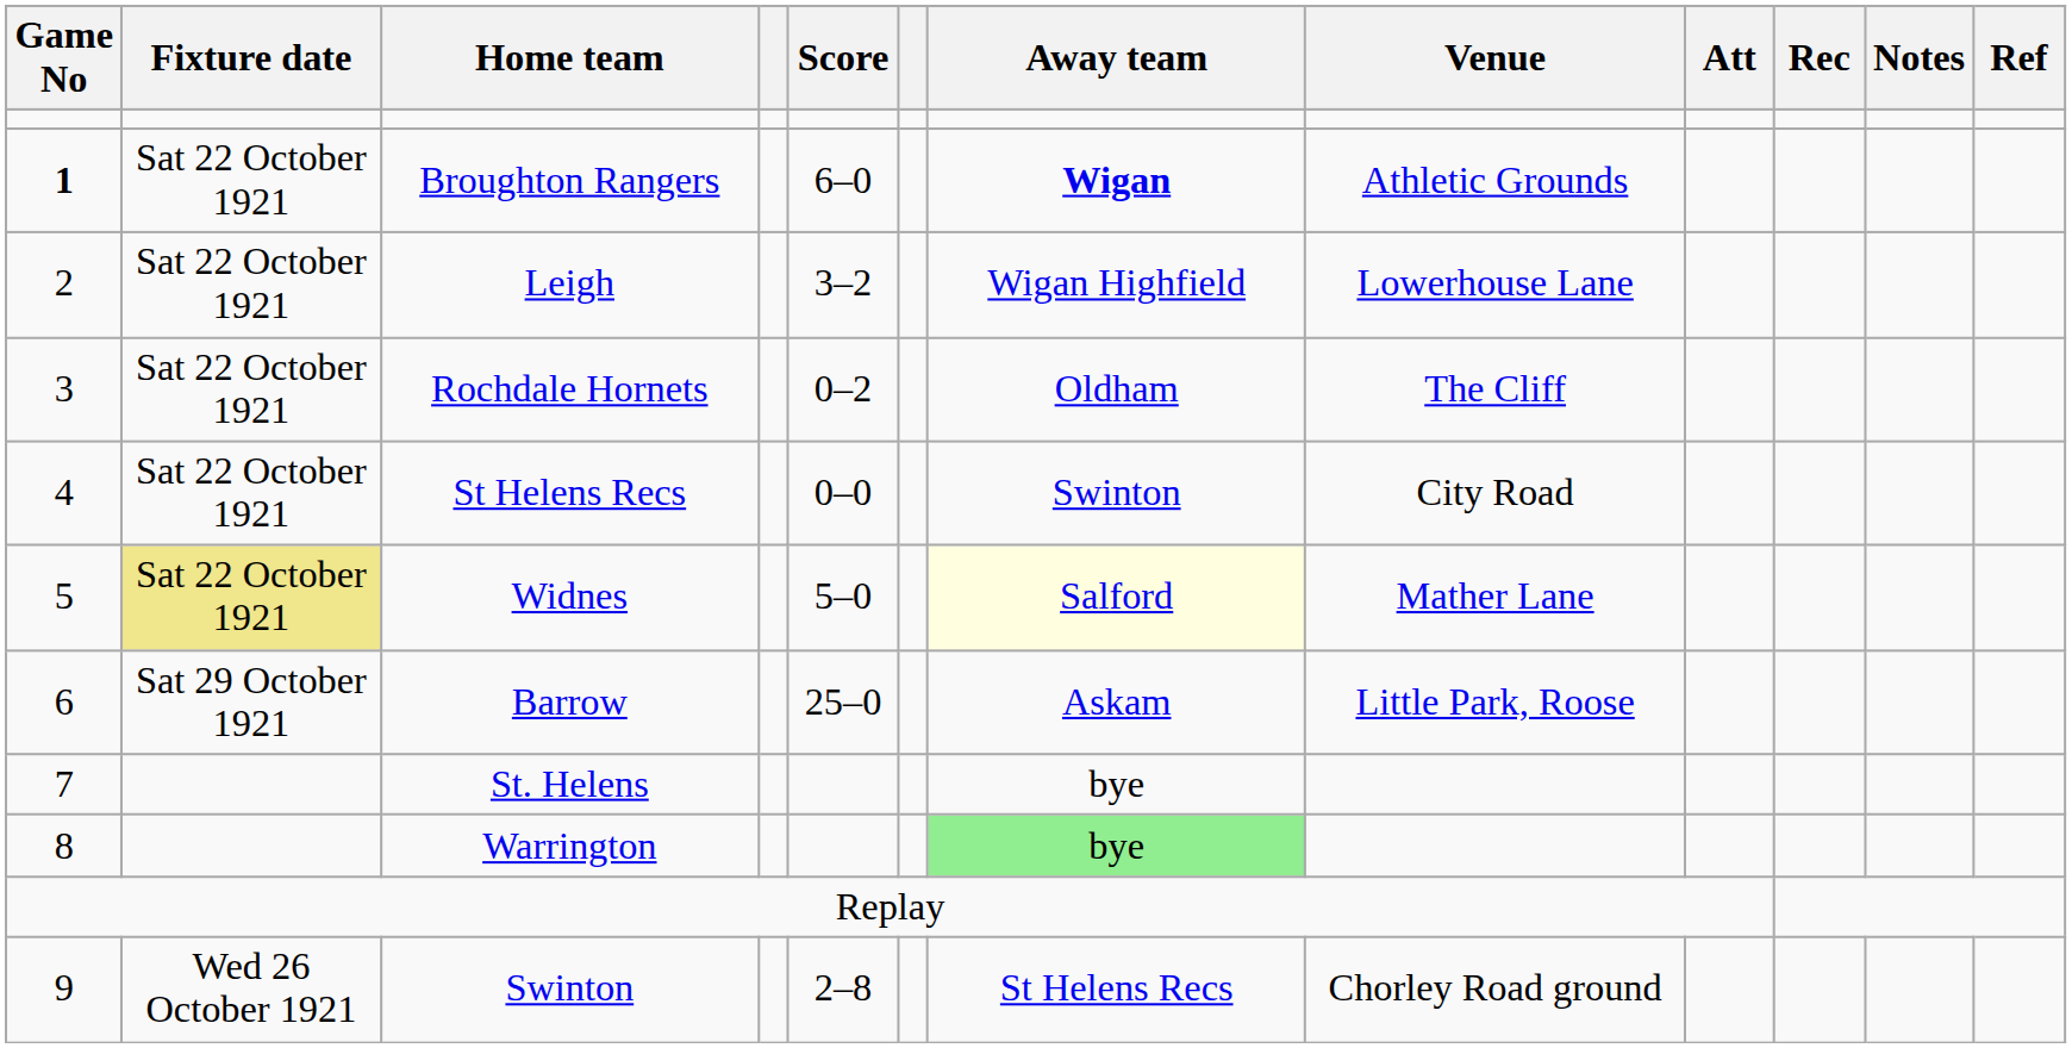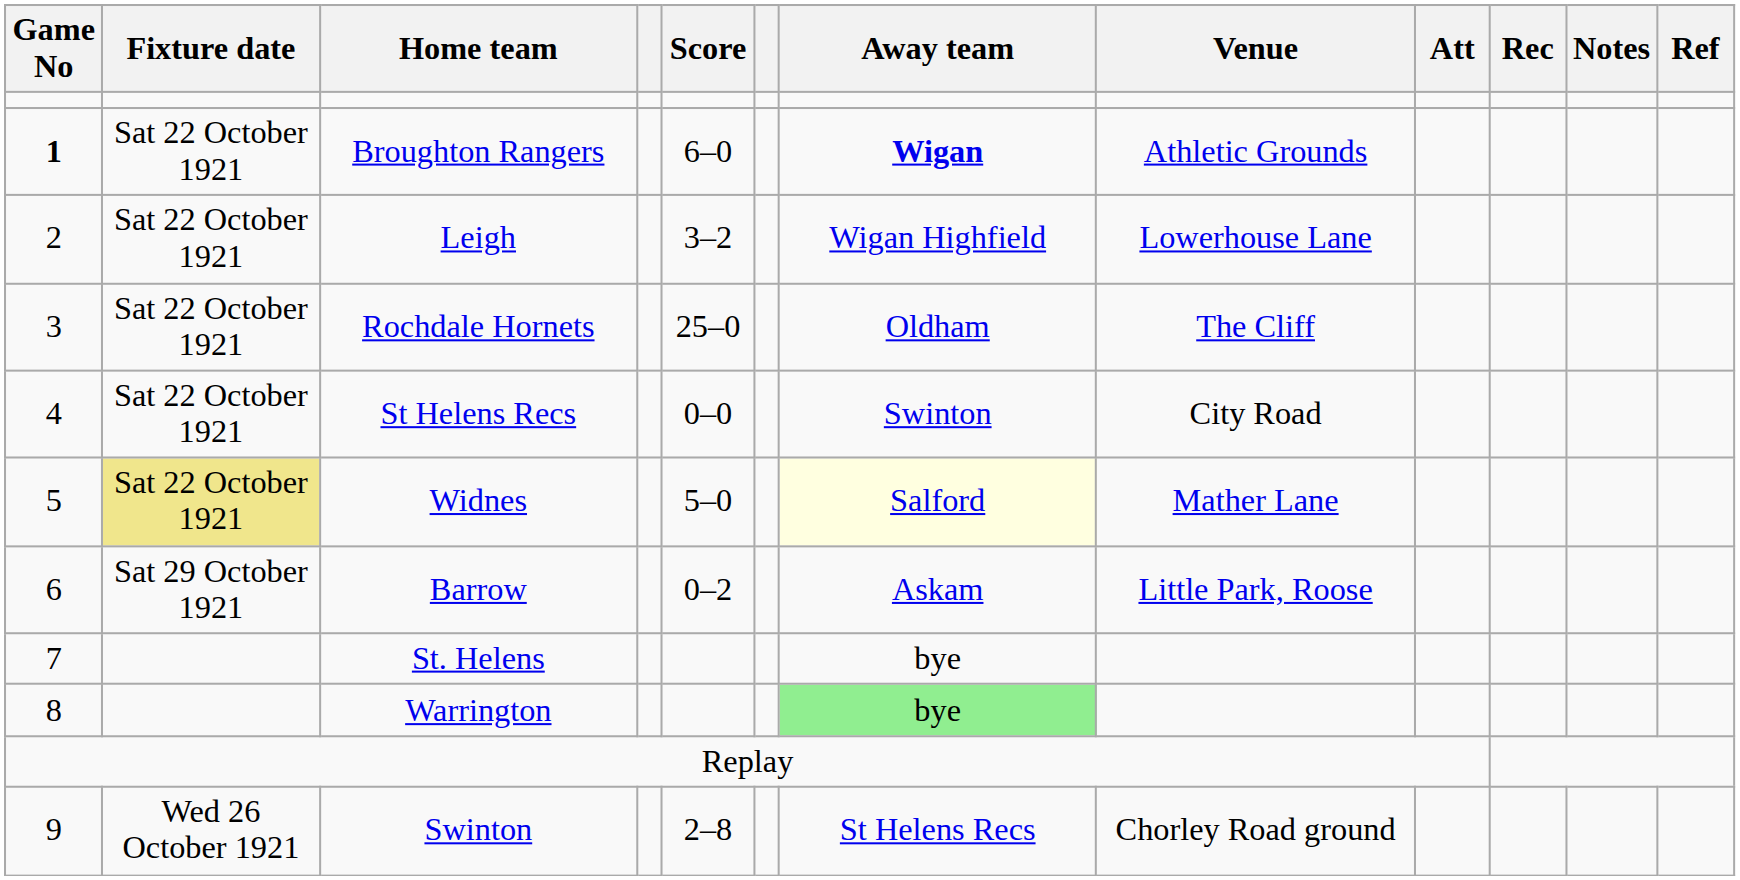Rochdale Hornets | Score: 0–2 -> 25–0
Barrow | Score: 25–0 -> 0–2
